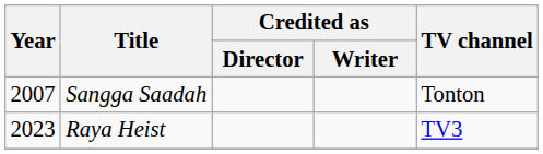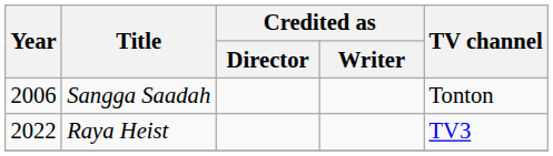Sangga Saadah | Year: 2007 -> 2006
Raya Heist | Year: 2023 -> 2022
